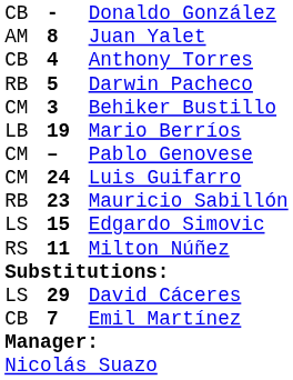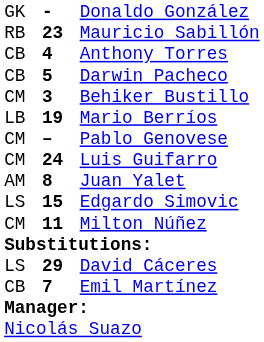Donaldo González | column 1: CB -> GK
rows swapped: Mauricio Sabillón <-> Juan Yalet
Darwin Pacheco | column 1: RB -> CB
Milton Núñez | column 1: RS -> CM
